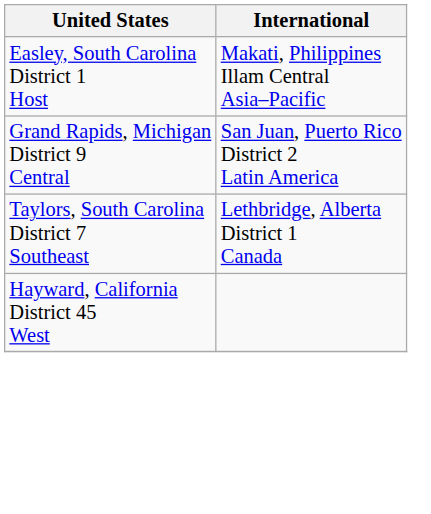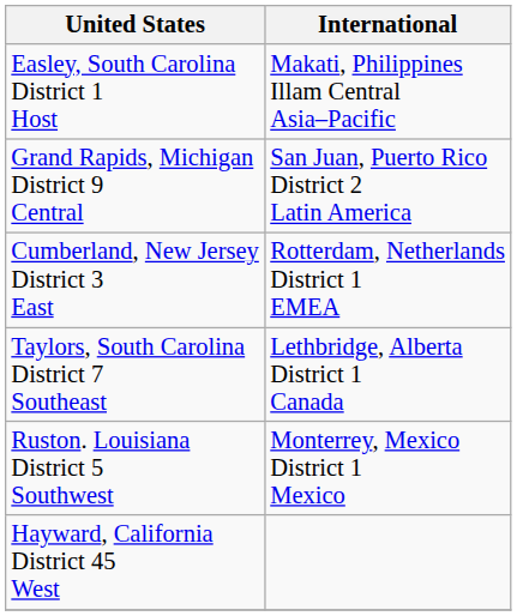+ row: Cumberland, New Jersey District 3 East | Rotterdam, Netherlands District 1 EMEA
+ row: Ruston. Louisiana District 5 Southwest | Monterrey, Mexico District 1 Mexico
